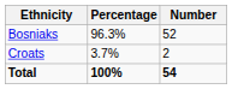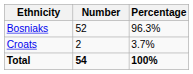columns swapped: Number <-> Percentage
